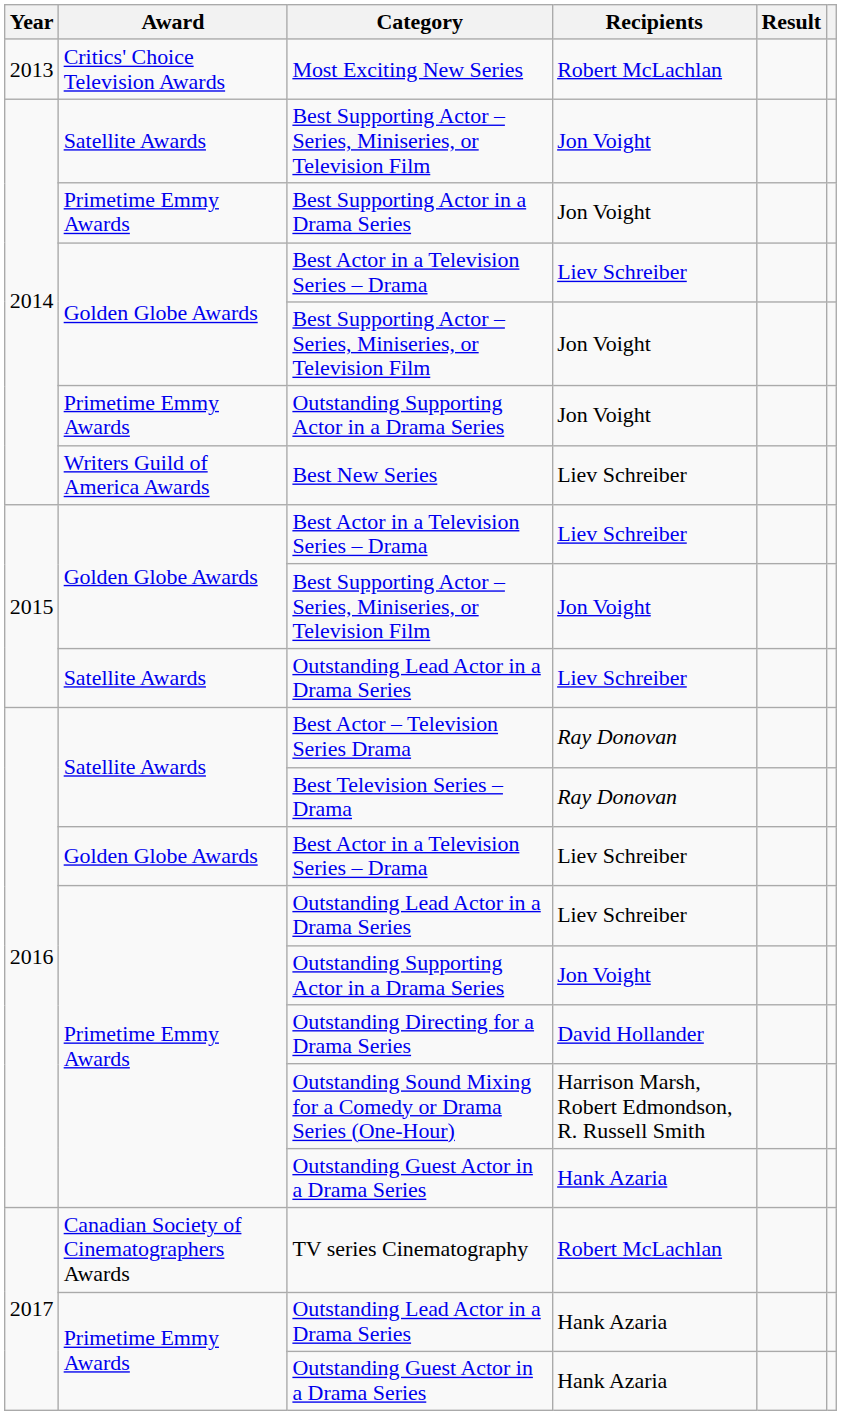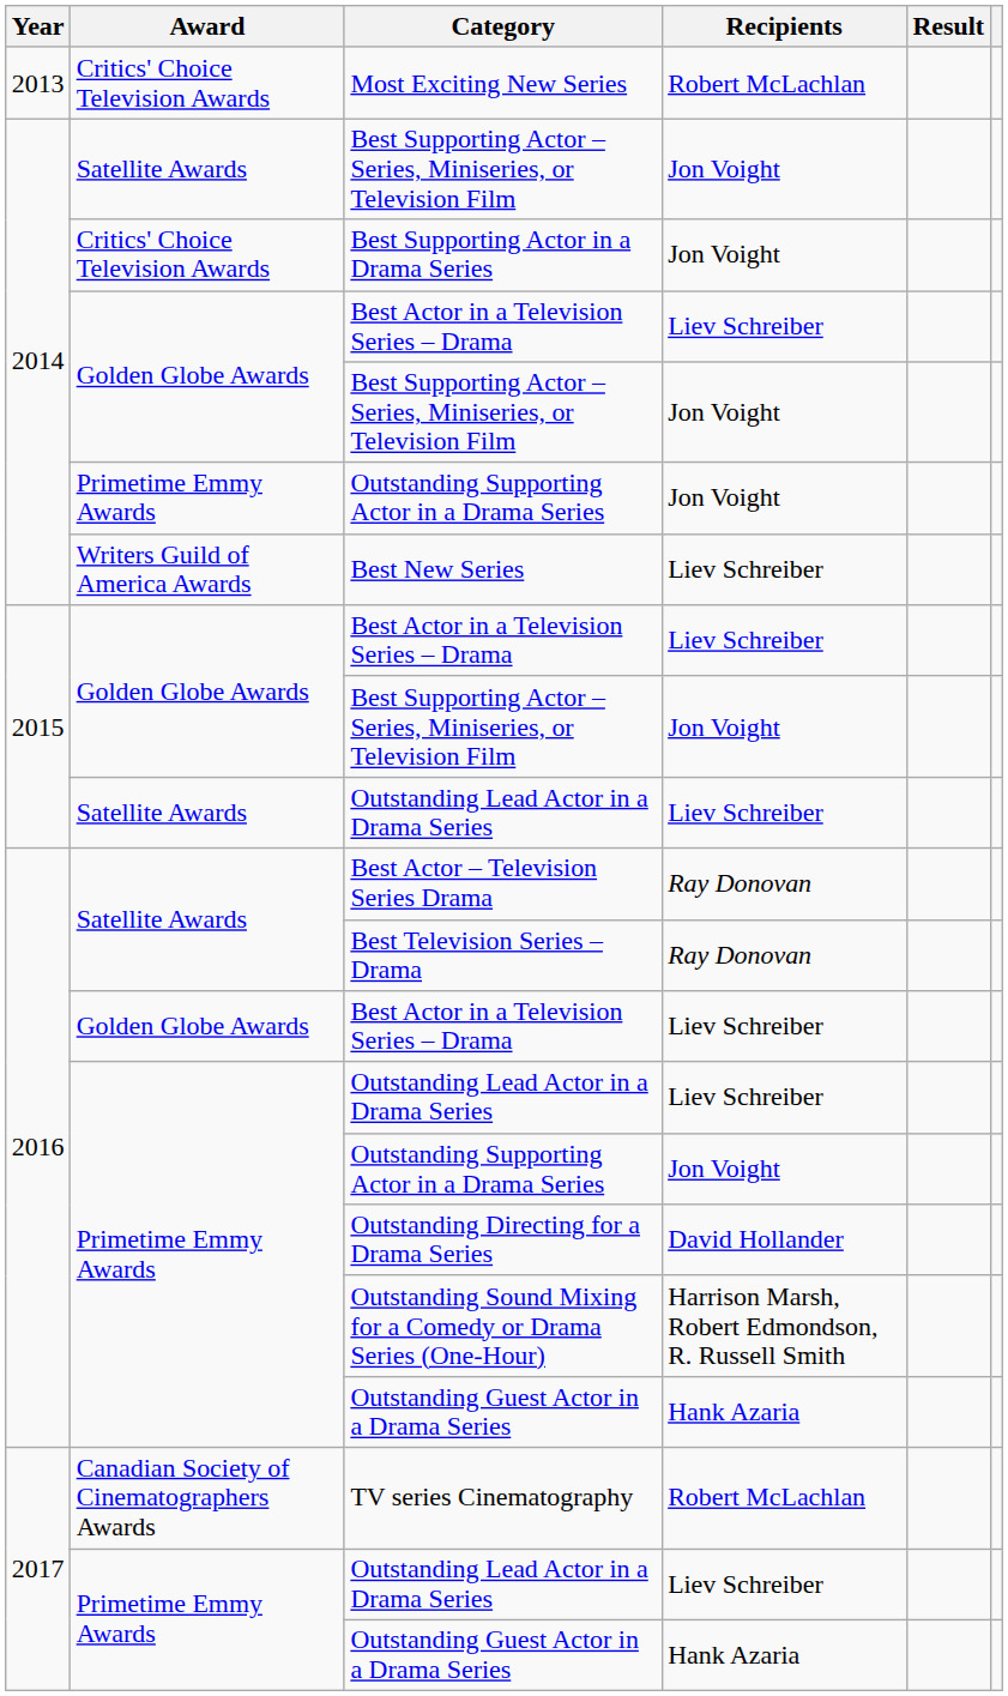Best Supporting Actor in a Drama Series | Award: Primetime Emmy Awards -> Critics' Choice Television Awards
2017 / Outstanding Lead Actor in a Drama Series | Recipients: Hank Azaria -> Liev Schreiber
